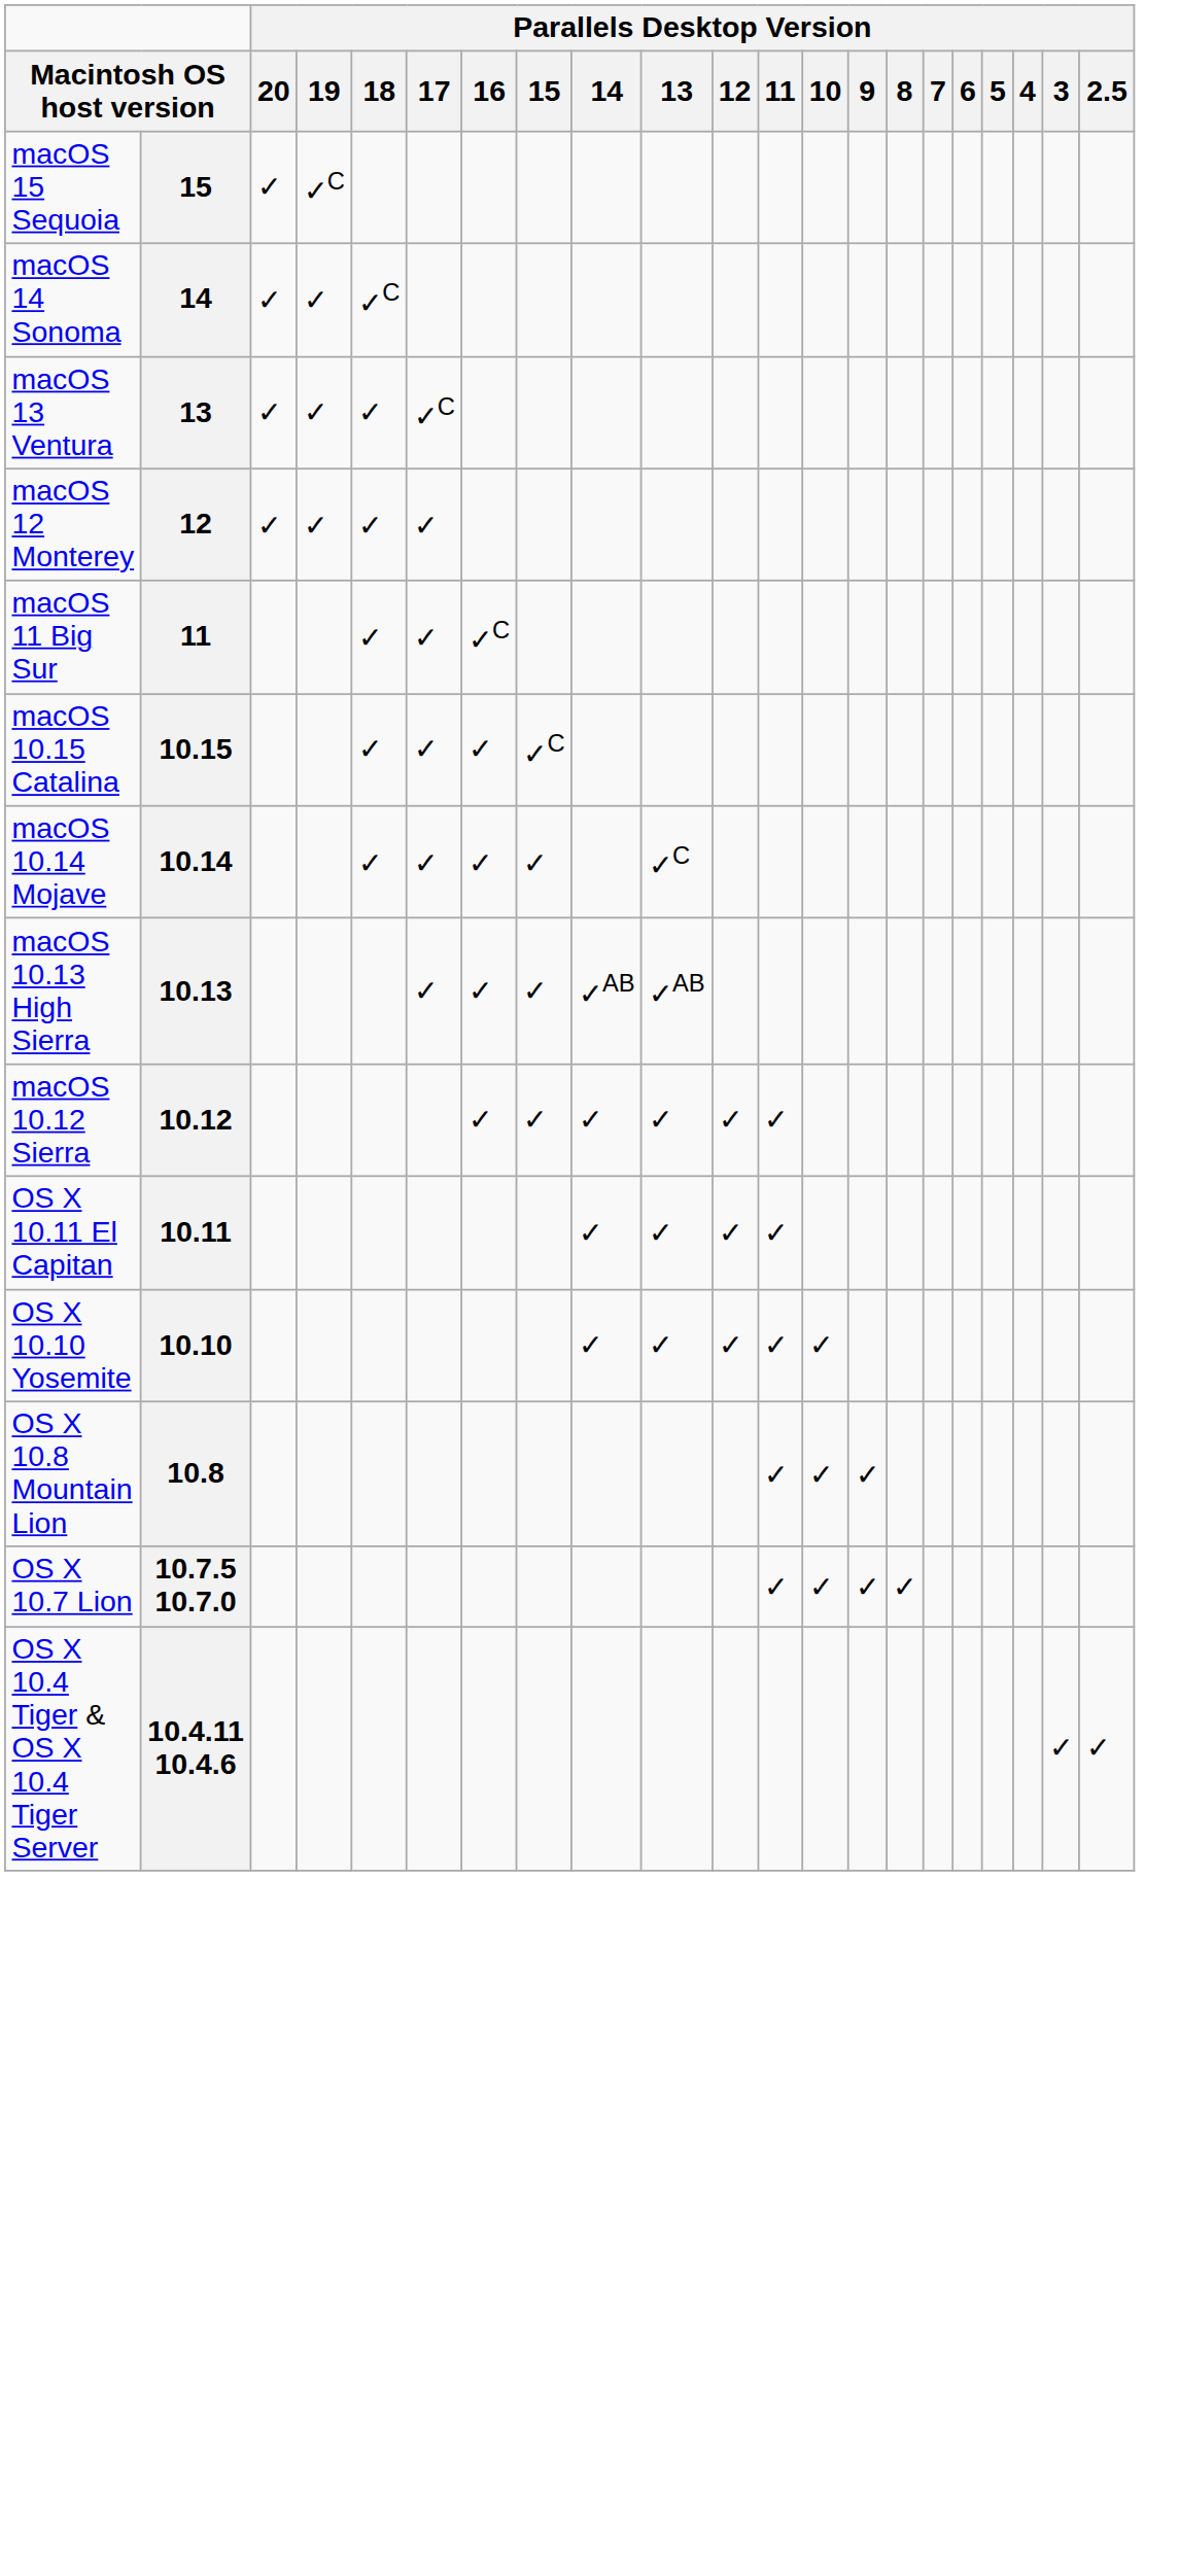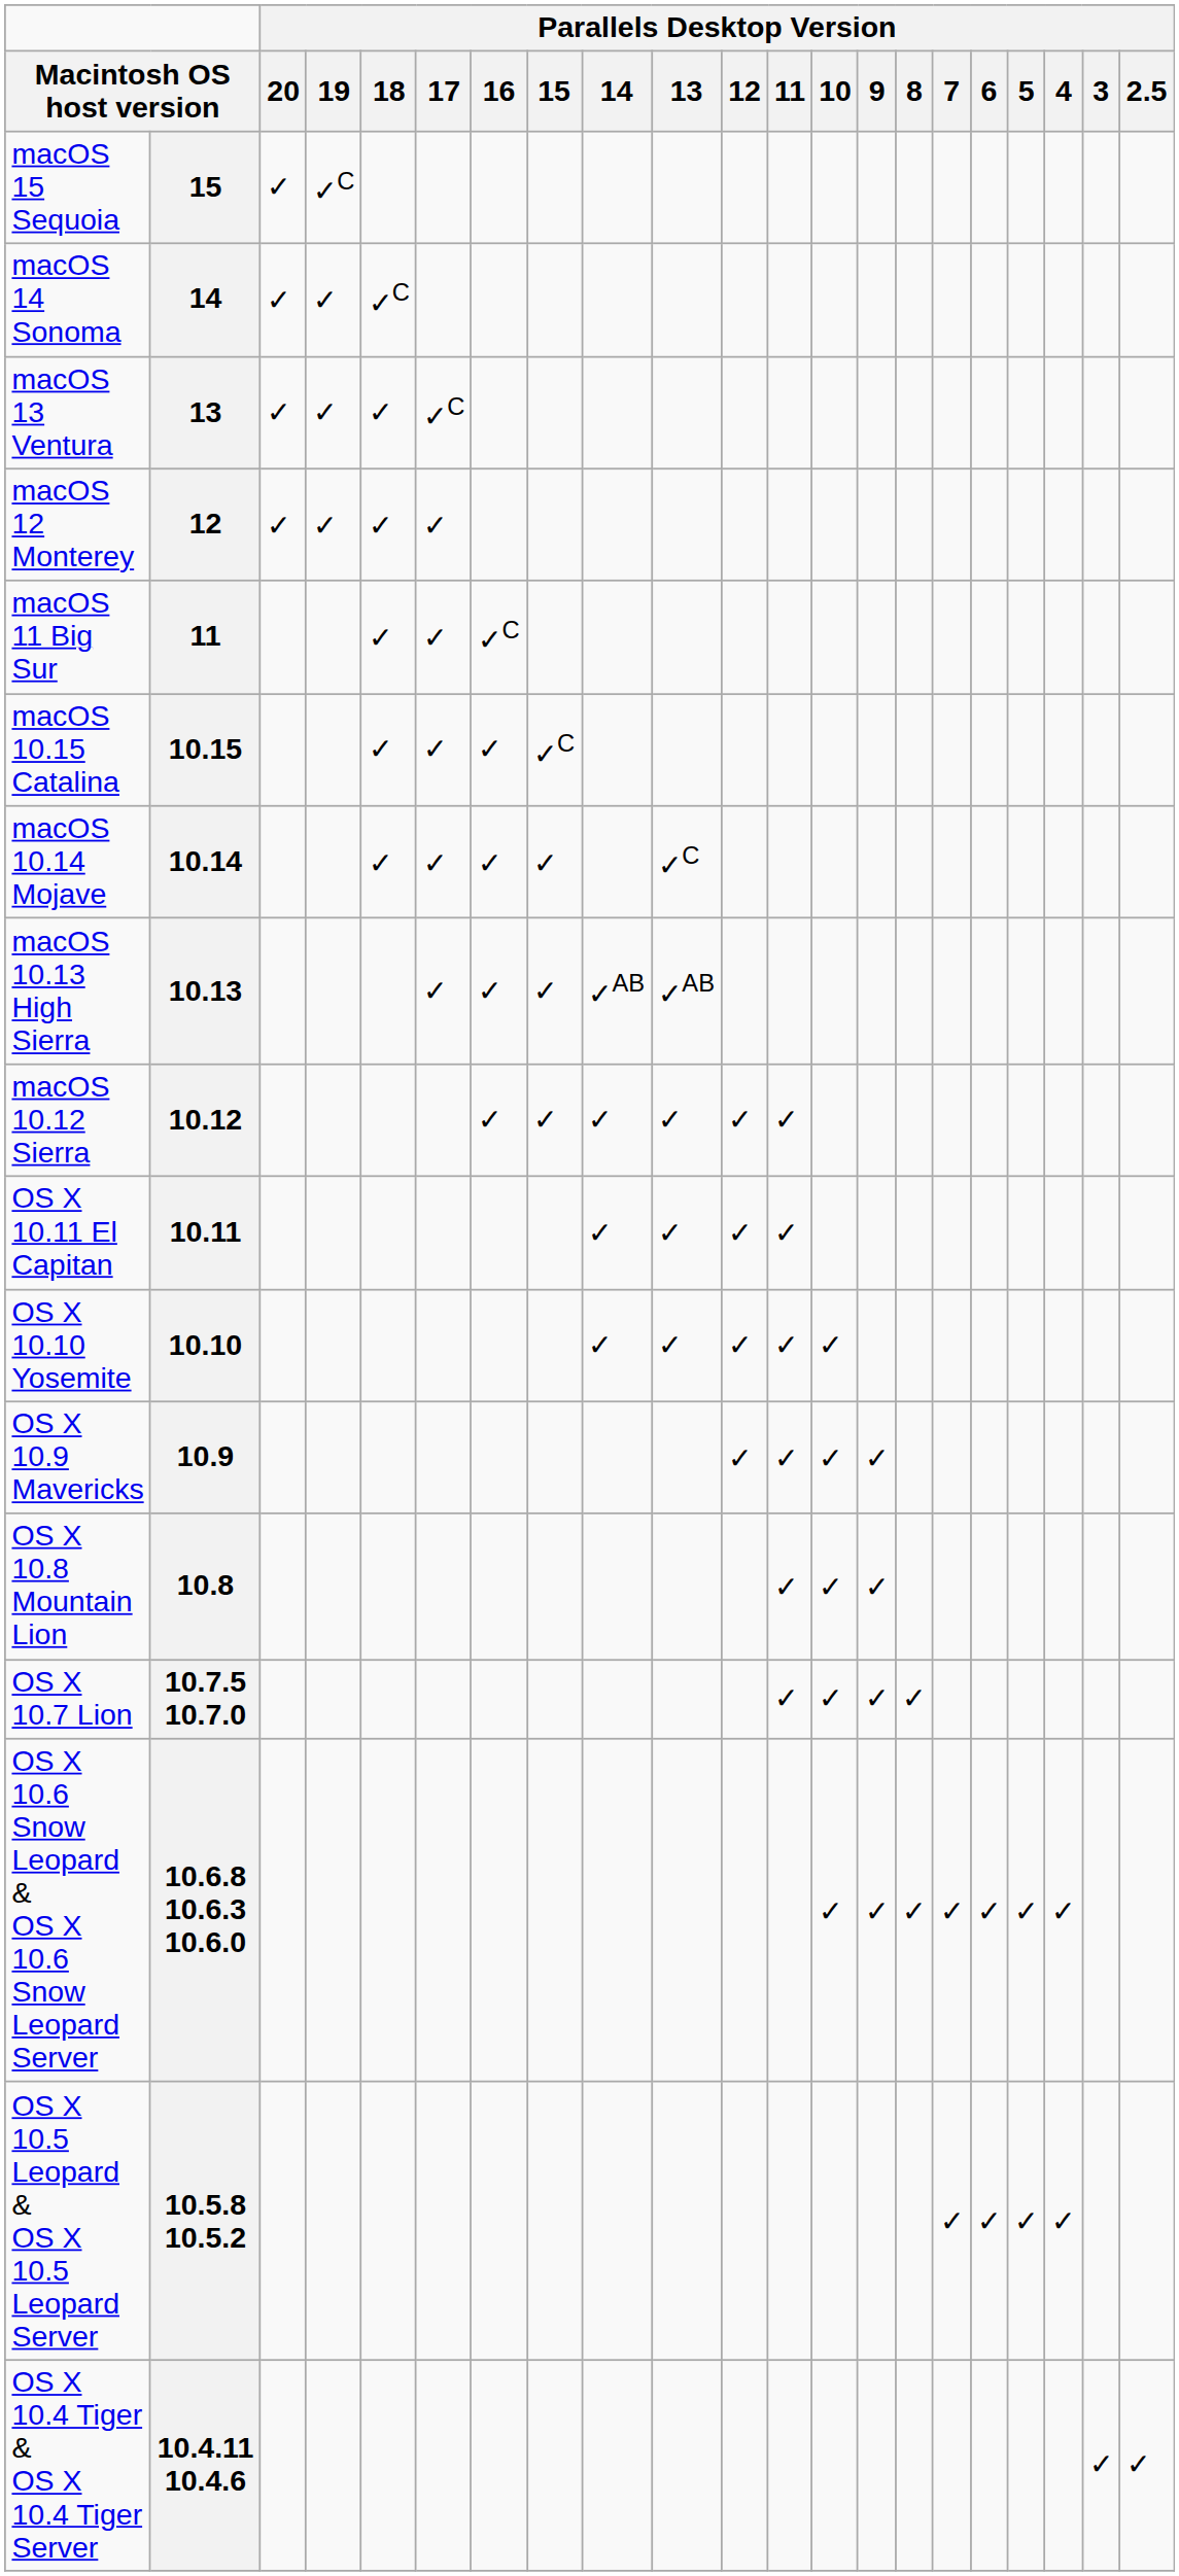+ row: OS X 10.9 Mavericks | 10.9 | ✓ | ✓ | ✓ | ✓
+ row: OS X 10.6 Snow Leopard & OS X 10.6 Snow Leopard Server | 10.6.8 10.6.3 10.6.0 | ✓ | ✓ | ✓ | ✓ | ✓ | ✓ | ✓
+ row: OS X 10.5 Leopard & OS X 10.5 Leopard Server | 10.5.8 10.5.2 | ✓ | ✓ | ✓ | ✓
